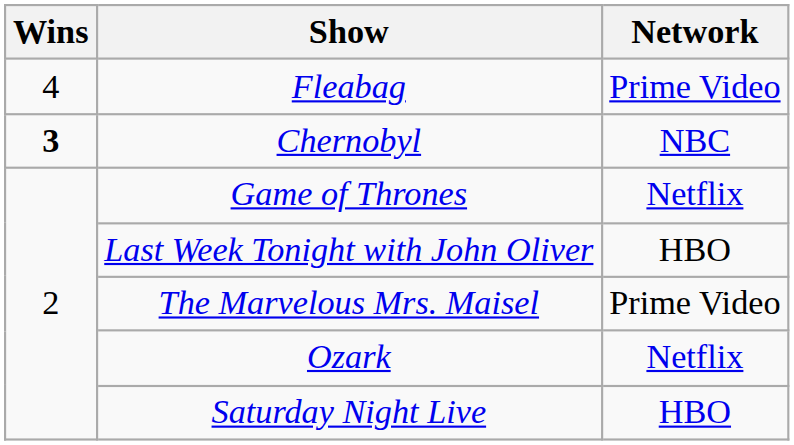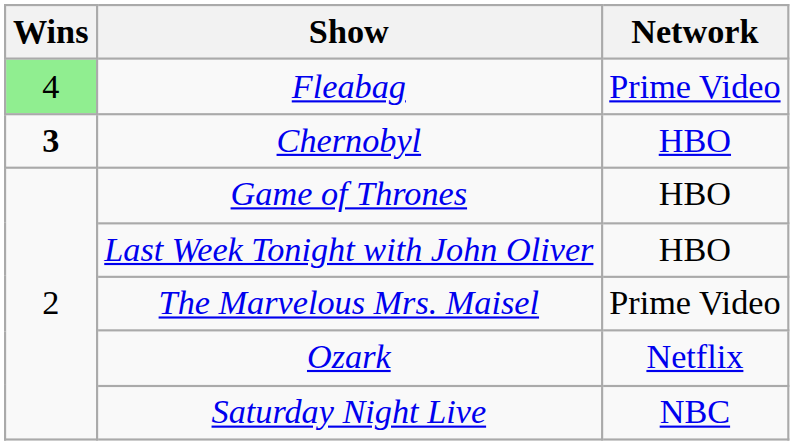Fleabag | Wins: no background -> lightgreen background
Chernobyl | Network: NBC -> HBO
Game of Thrones | Network: Netflix -> HBO
Saturday Night Live | Network: HBO -> NBC
